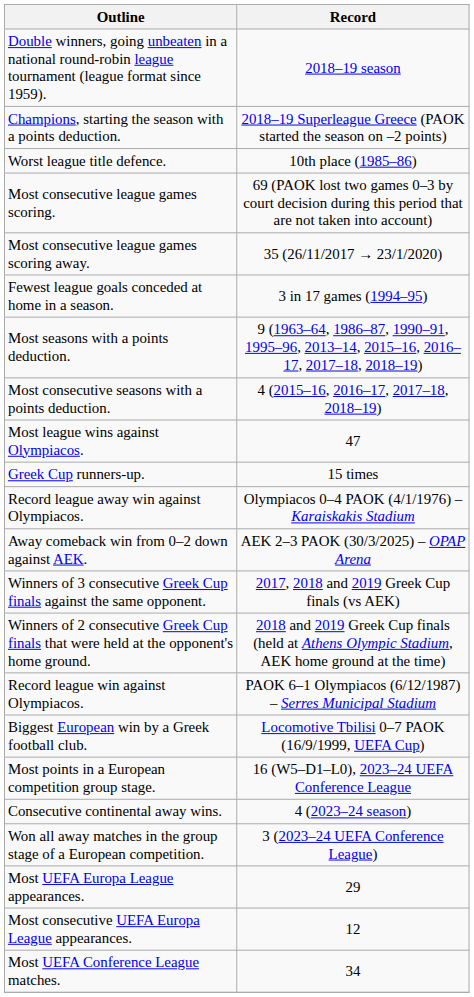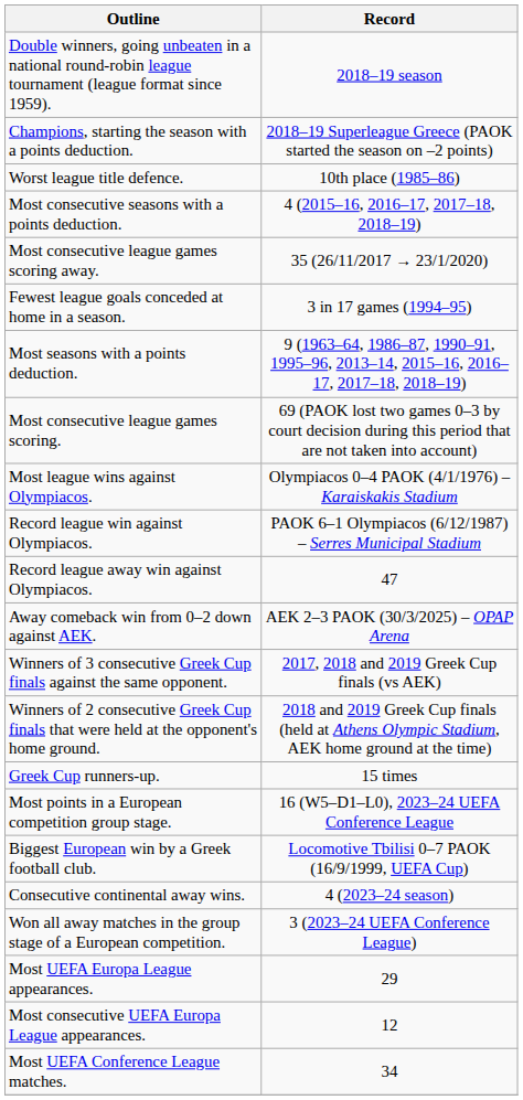rows swapped: Most consecutive league games scoring. <-> Most consecutive seasons with a points deduction.
Most league wins against Olympiacos. | Record: 47 -> Olympiacos 0–4 PAOK (4/1/1976) – Karaiskakis Stadium
rows swapped: Record league win against Olympiacos. <-> Greek Cup runners-up.
Record league away win against Olympiacos. | Record: Olympiacos 0–4 PAOK (4/1/1976) – Karaiskakis Stadium -> 47
rows swapped: Biggest European win by a Greek football club. <-> Most points in a European competition group stage.
